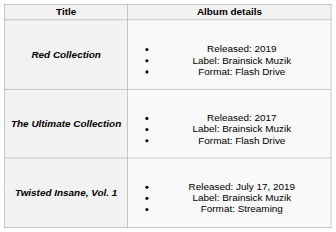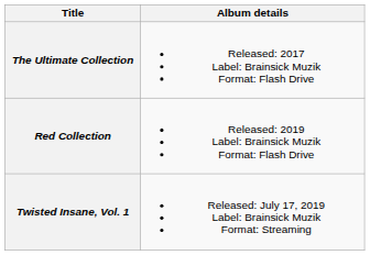rows swapped: The Ultimate Collection <-> Red Collection
